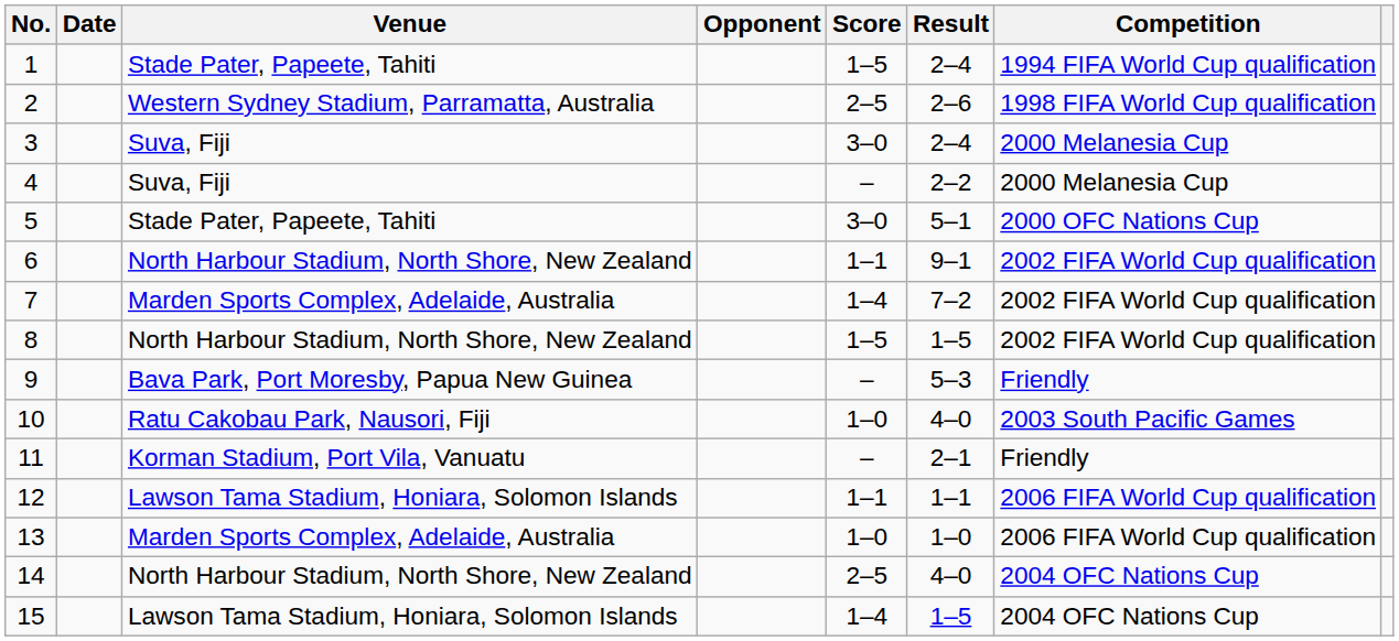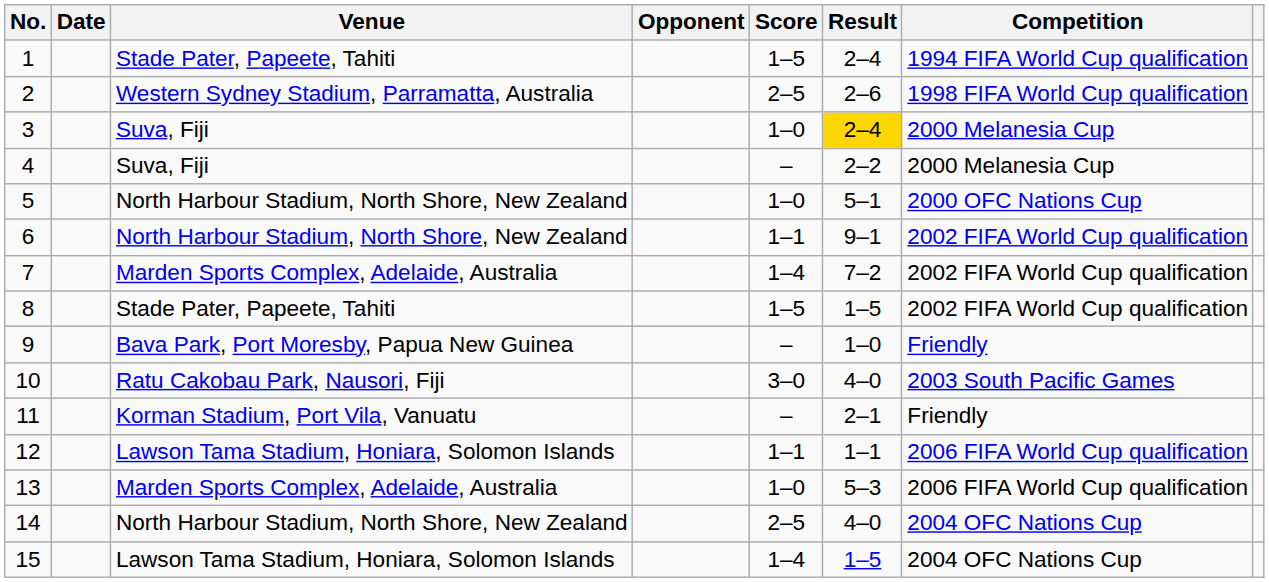3 | Score: 3–0 -> 1–0
3 | Result: no background -> gold background
5 | Venue: Stade Pater, Papeete, Tahiti -> North Harbour Stadium, North Shore, New Zealand
5 | Score: 3–0 -> 1–0
8 | Venue: North Harbour Stadium, North Shore, New Zealand -> Stade Pater, Papeete, Tahiti
9 | Result: 5–3 -> 1–0
10 | Score: 1–0 -> 3–0
13 | Result: 1–0 -> 5–3
